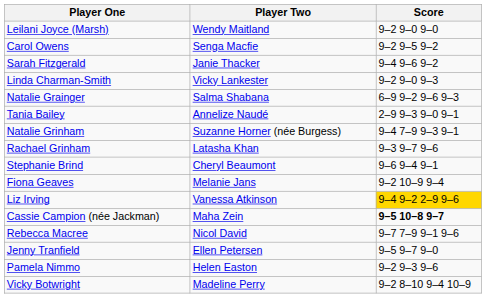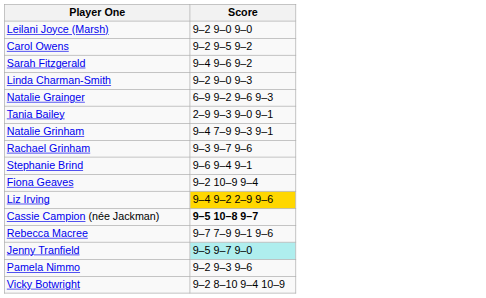- column: Player Two | Wendy Maitland | Senga Macfie | Janie Thacker | Vicky Lankester | Salma Shabana | Annelize Naudé | Suzanne Horner (née Burgess) | Latasha Khan | Cheryl Beaumont | Melanie Jans | Vanessa Atkinson | Maha Zein | Nicol David | Ellen Petersen | Helen Easton | Madeline Perry
Jenny Tranfield | Score: no background -> paleturquoise background
